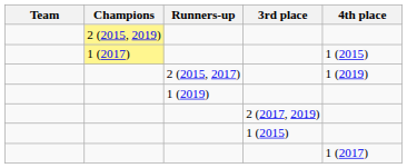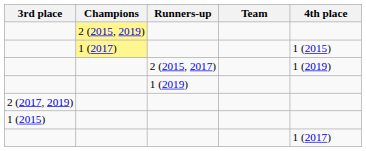columns swapped: Team <-> 3rd place
